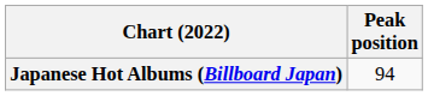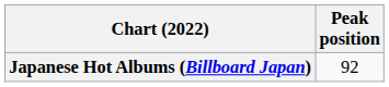Japanese Hot Albums (Billboard Japan) | Peak position: 94 -> 92
